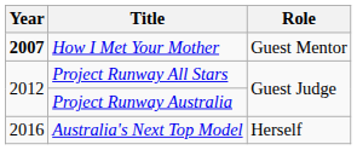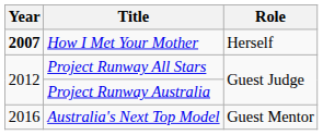How I Met Your Mother | Role: Guest Mentor -> Herself
Australia's Next Top Model | Role: Herself -> Guest Mentor
